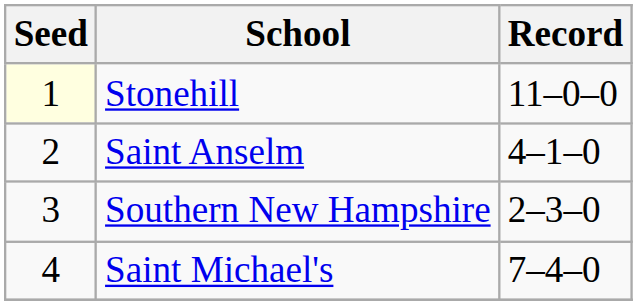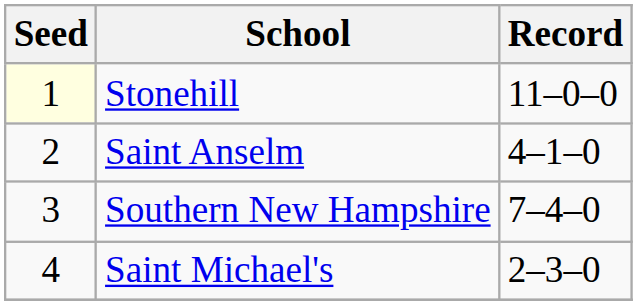Southern New Hampshire | Record: 2–3–0 -> 7–4–0
Saint Michael's | Record: 7–4–0 -> 2–3–0
